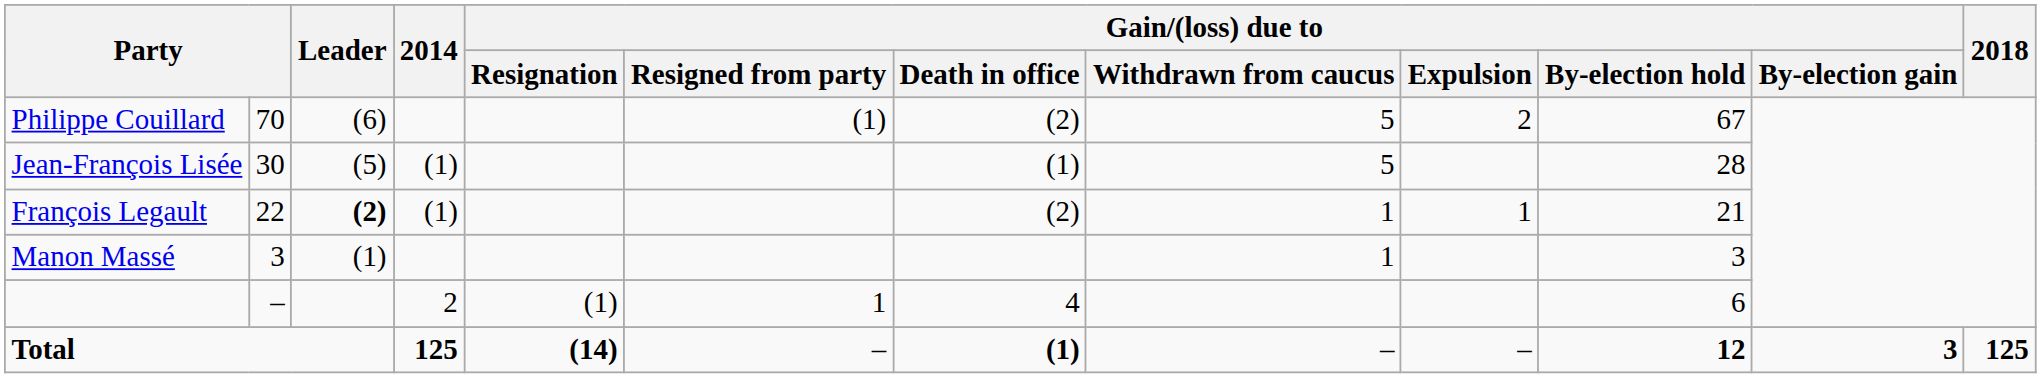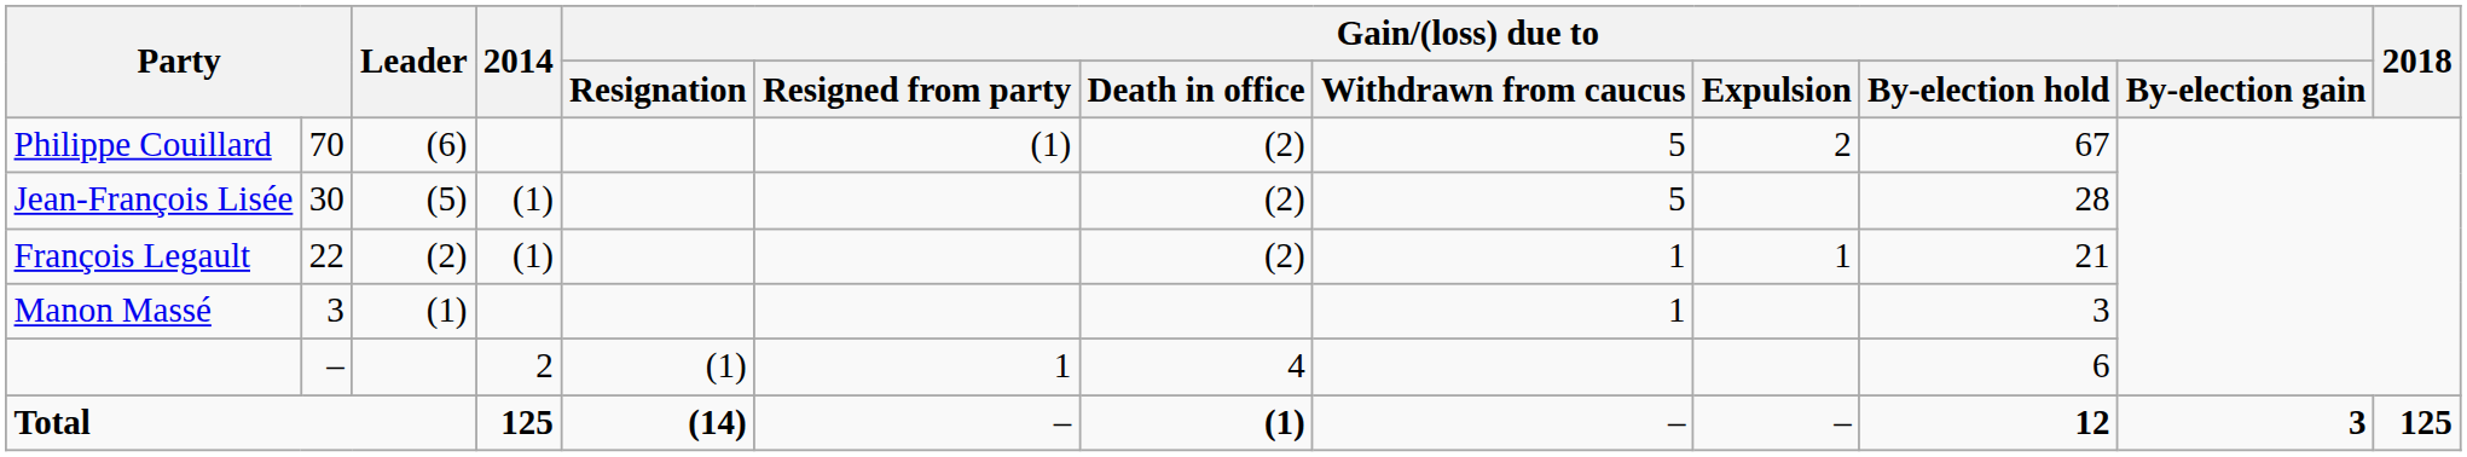Jean-François Lisée | Gain/(loss) due to / Death in office: (1) -> (2)
François Legault | Leader: bold -> normal
